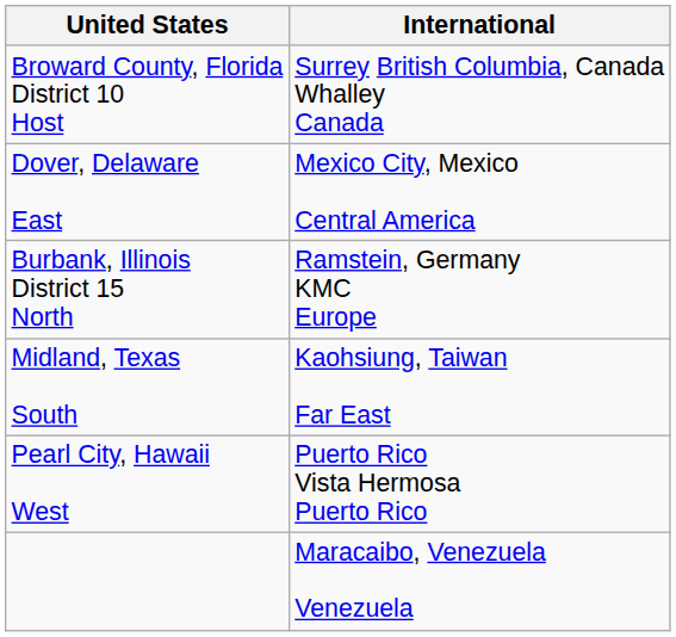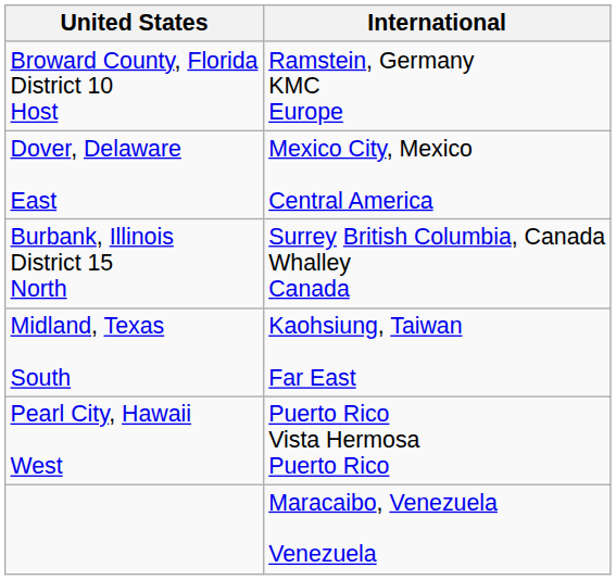Broward County, Florida District 10 Host | International: Surrey British Columbia, Canada Whalley Canada -> Ramstein, Germany KMC Europe
Burbank, Illinois District 15 North | International: Ramstein, Germany KMC Europe -> Surrey British Columbia, Canada Whalley Canada
